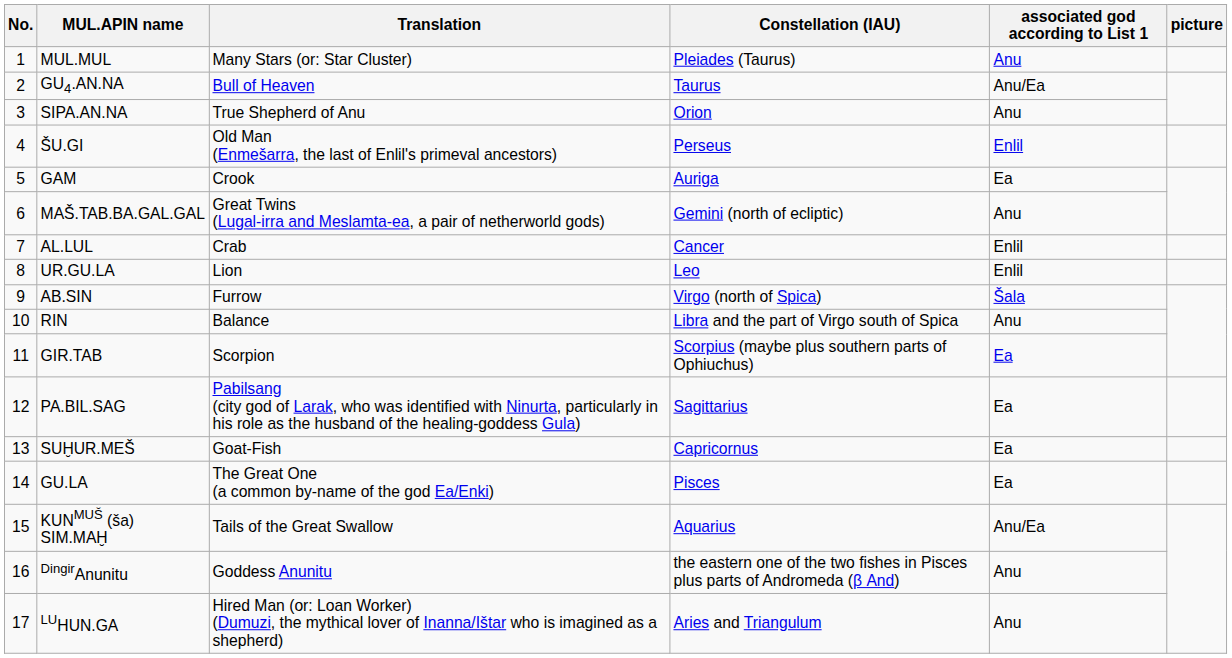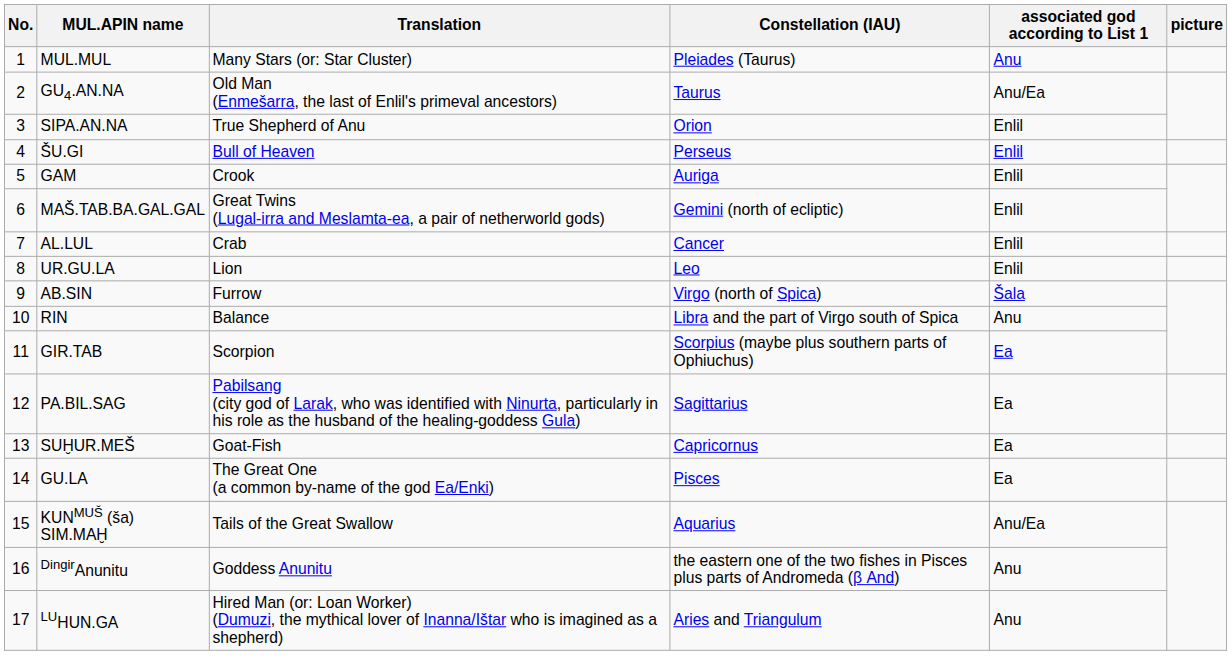GU4.AN.NA | Translation: Bull of Heaven -> Old Man (Enmešarra, the last of Enlil's primeval ancestors)
SIPA.AN.NA | associated god according to List 1: Anu -> Enlil
ŠU.GI | Translation: Old Man (Enmešarra, the last of Enlil's primeval ancestors) -> Bull of Heaven
GAM | associated god according to List 1: Ea -> Enlil
MAŠ.TAB.BA.GAL.GAL | associated god according to List 1: Anu -> Enlil
